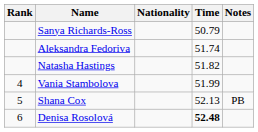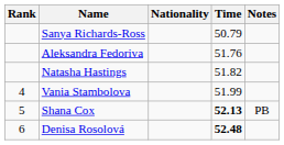Aleksandra Fedoriva | Time: 51.74 -> 51.76
Shana Cox | Time: normal -> bold
